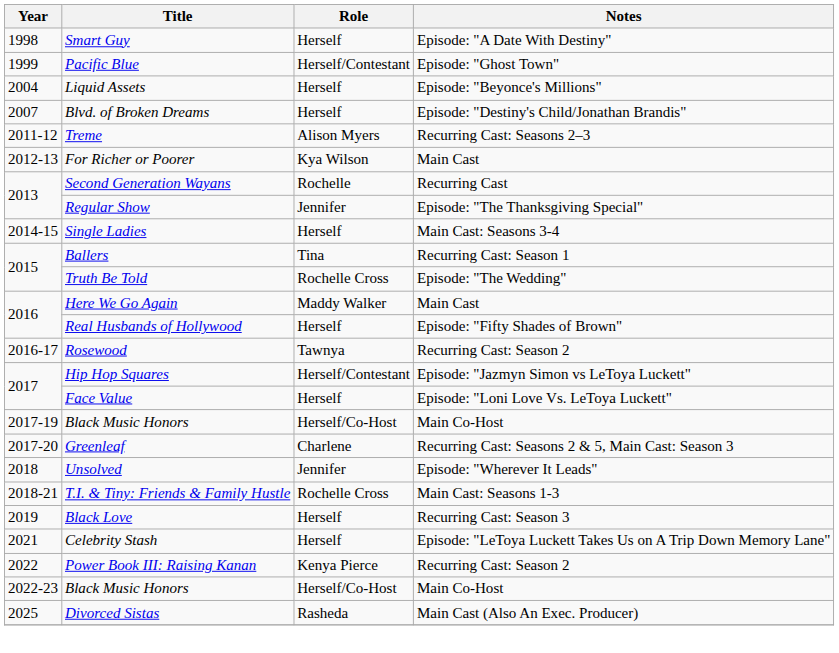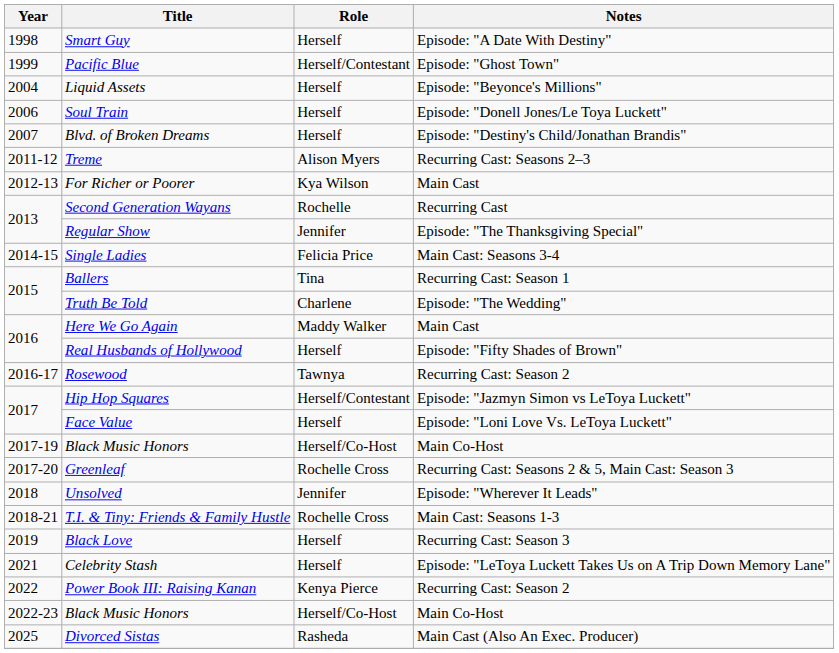+ row: 2006 | Soul Train | Herself | Episode: "Donell Jones/Le Toya Luckett"
Single Ladies | Role: Herself -> Felicia Price
Truth Be Told | Role: Rochelle Cross -> Charlene
Greenleaf | Role: Charlene -> Rochelle Cross
